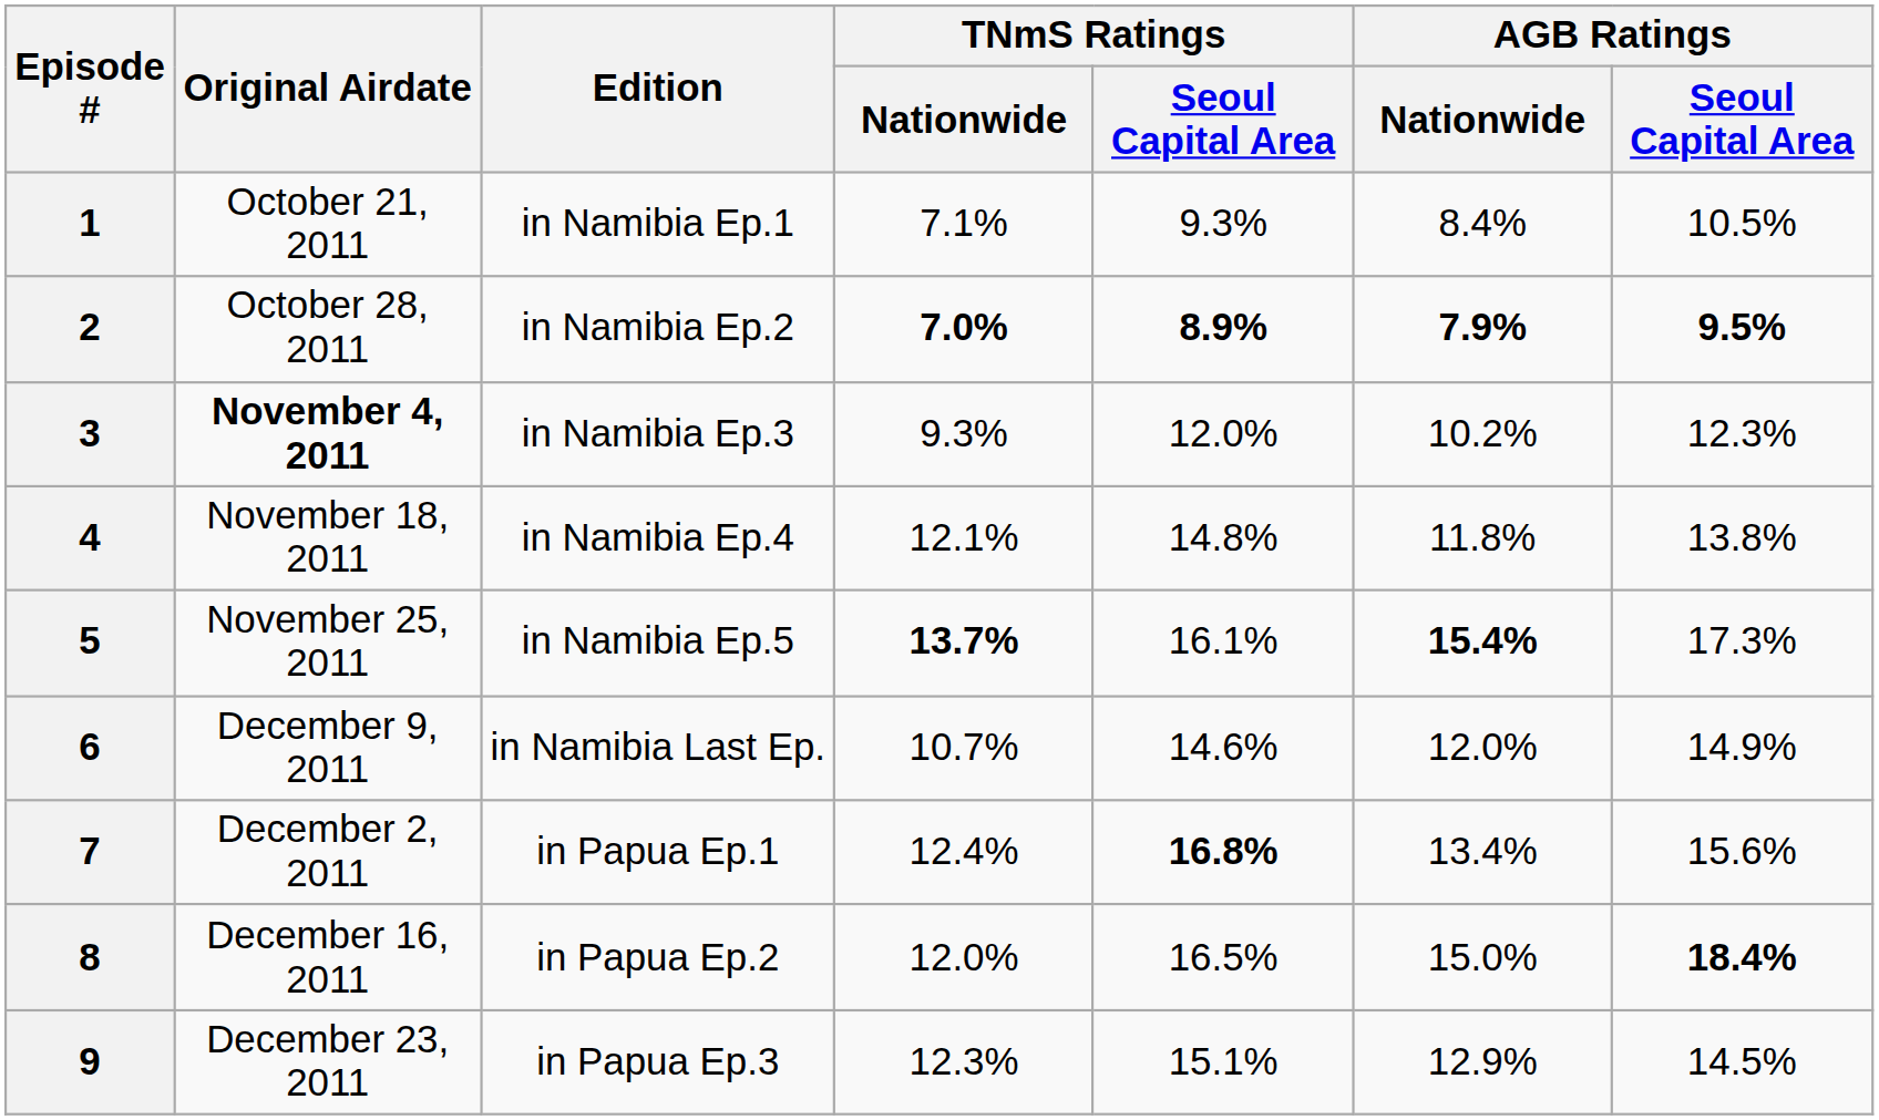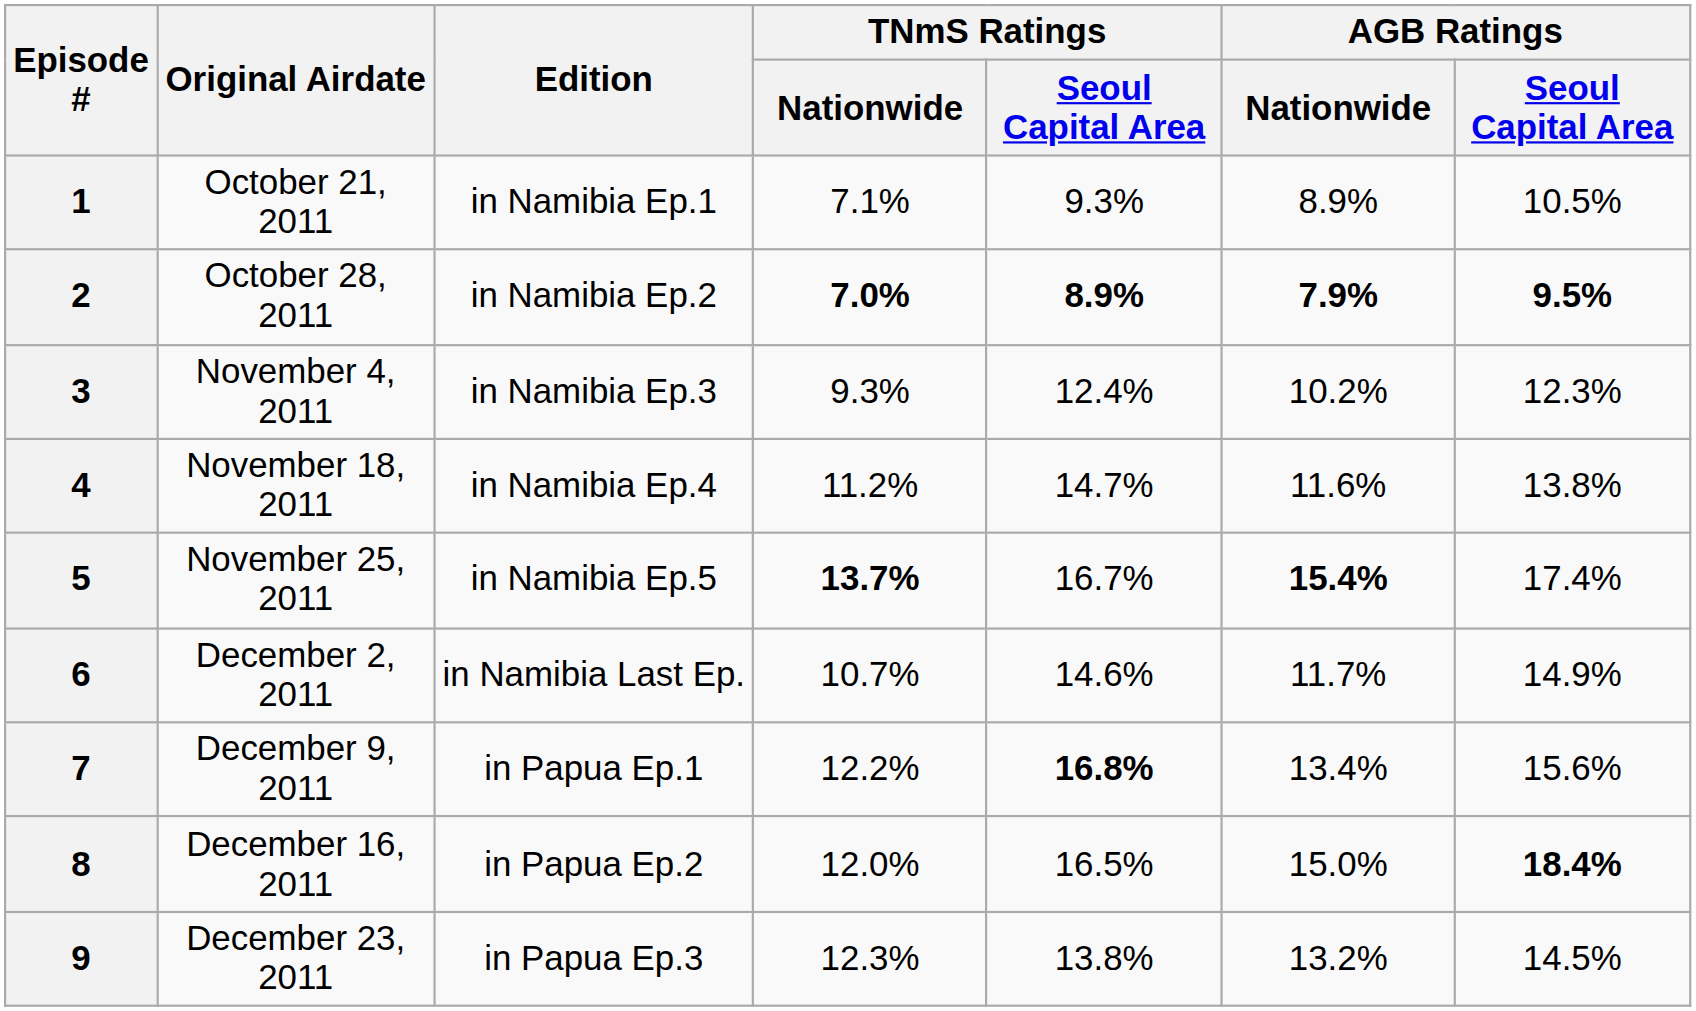1 | AGB Ratings / Nationwide: 8.4% -> 8.9%
3 | Original Airdate: bold -> normal
3 | TNmS Ratings / Seoul Capital Area: 12.0% -> 12.4%
4 | TNmS Ratings / Nationwide: 12.1% -> 11.2%
4 | TNmS Ratings / Seoul Capital Area: 14.8% -> 14.7%
4 | AGB Ratings / Nationwide: 11.8% -> 11.6%
5 | TNmS Ratings / Seoul Capital Area: 16.1% -> 16.7%
5 | AGB Ratings / Seoul Capital Area: 17.3% -> 17.4%
6 | Original Airdate: December 9, 2011 -> December 2, 2011
6 | AGB Ratings / Nationwide: 12.0% -> 11.7%
7 | Original Airdate: December 2, 2011 -> December 9, 2011
7 | TNmS Ratings / Nationwide: 12.4% -> 12.2%
9 | TNmS Ratings / Seoul Capital Area: 15.1% -> 13.8%
9 | AGB Ratings / Nationwide: 12.9% -> 13.2%
